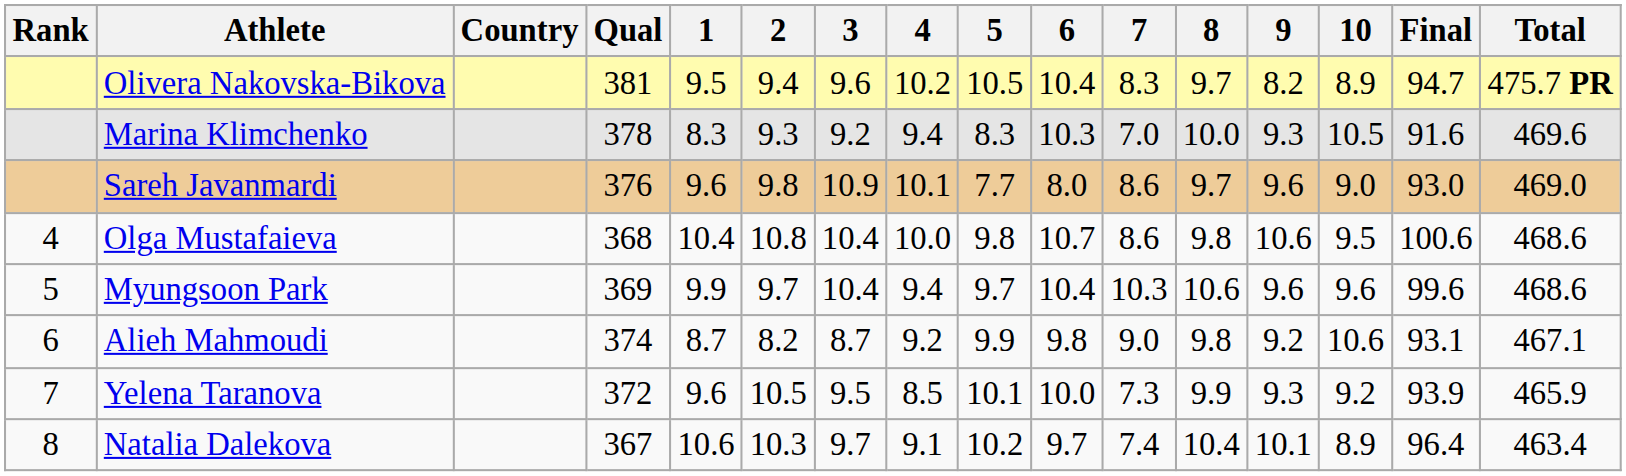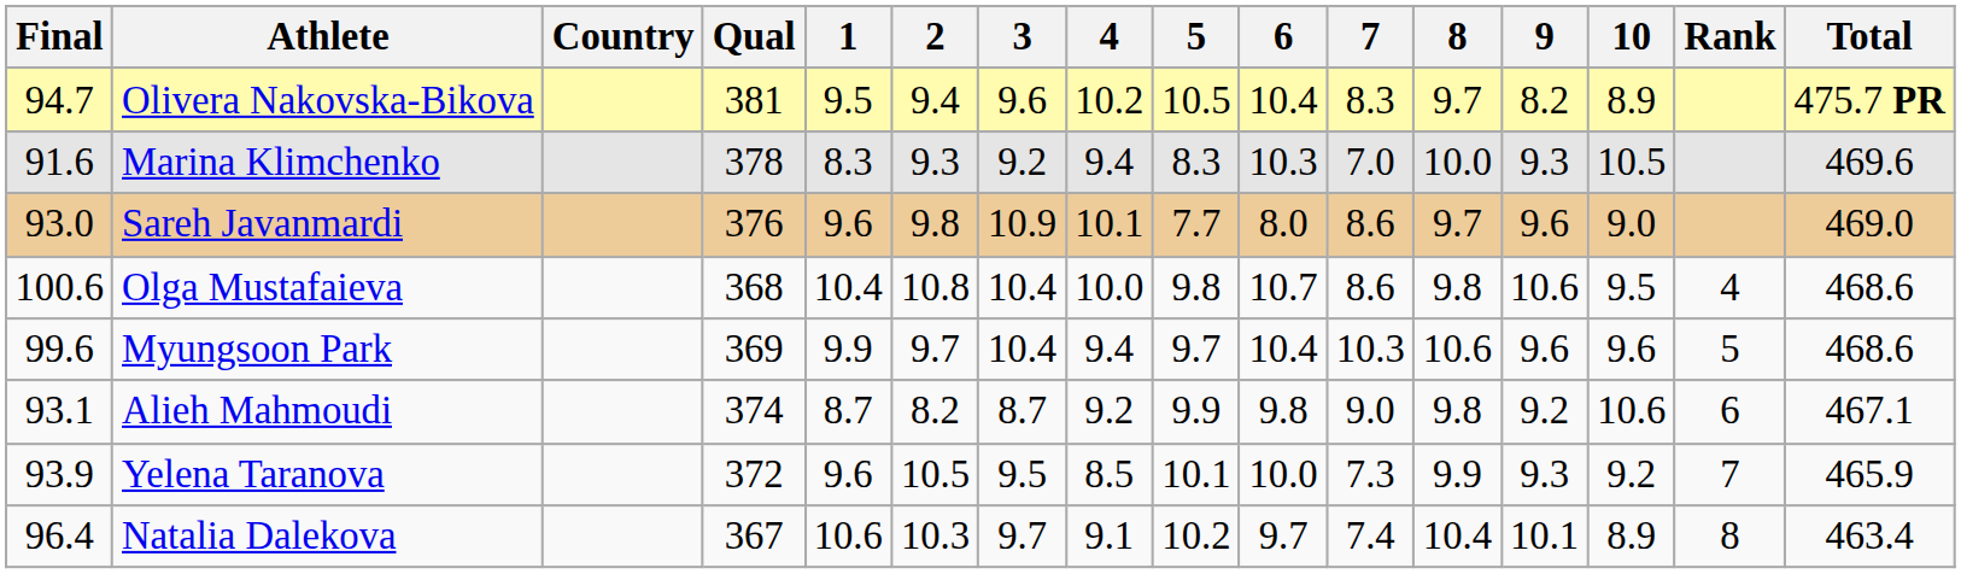columns swapped: Rank <-> Final
